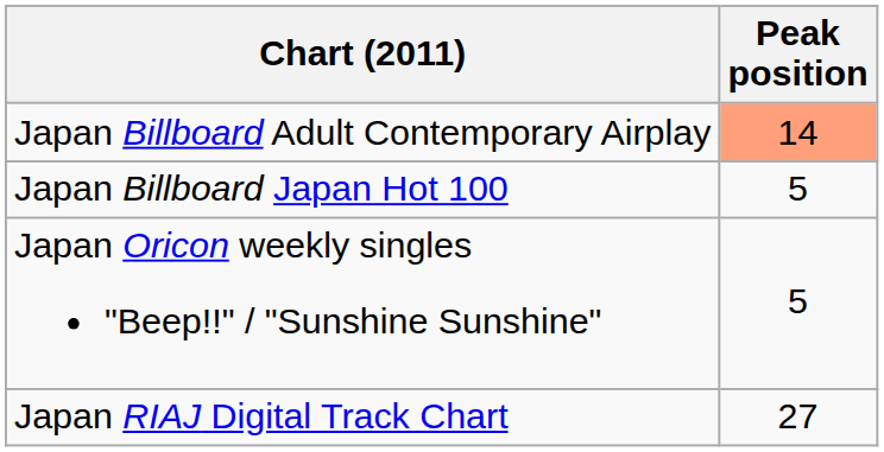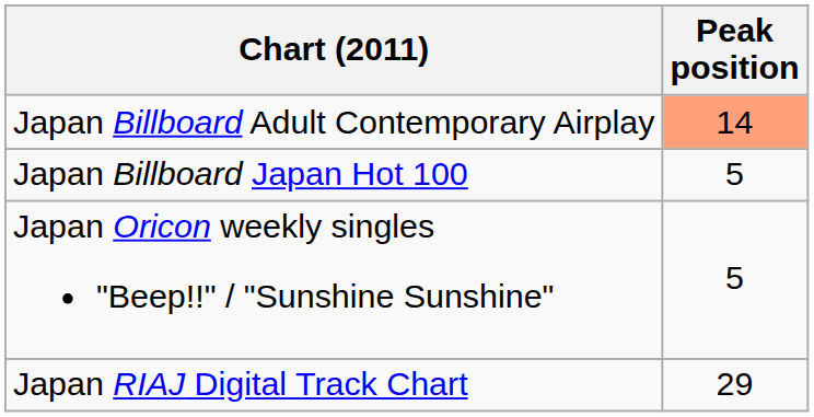Japan RIAJ Digital Track Chart | Peak position: 27 -> 29
